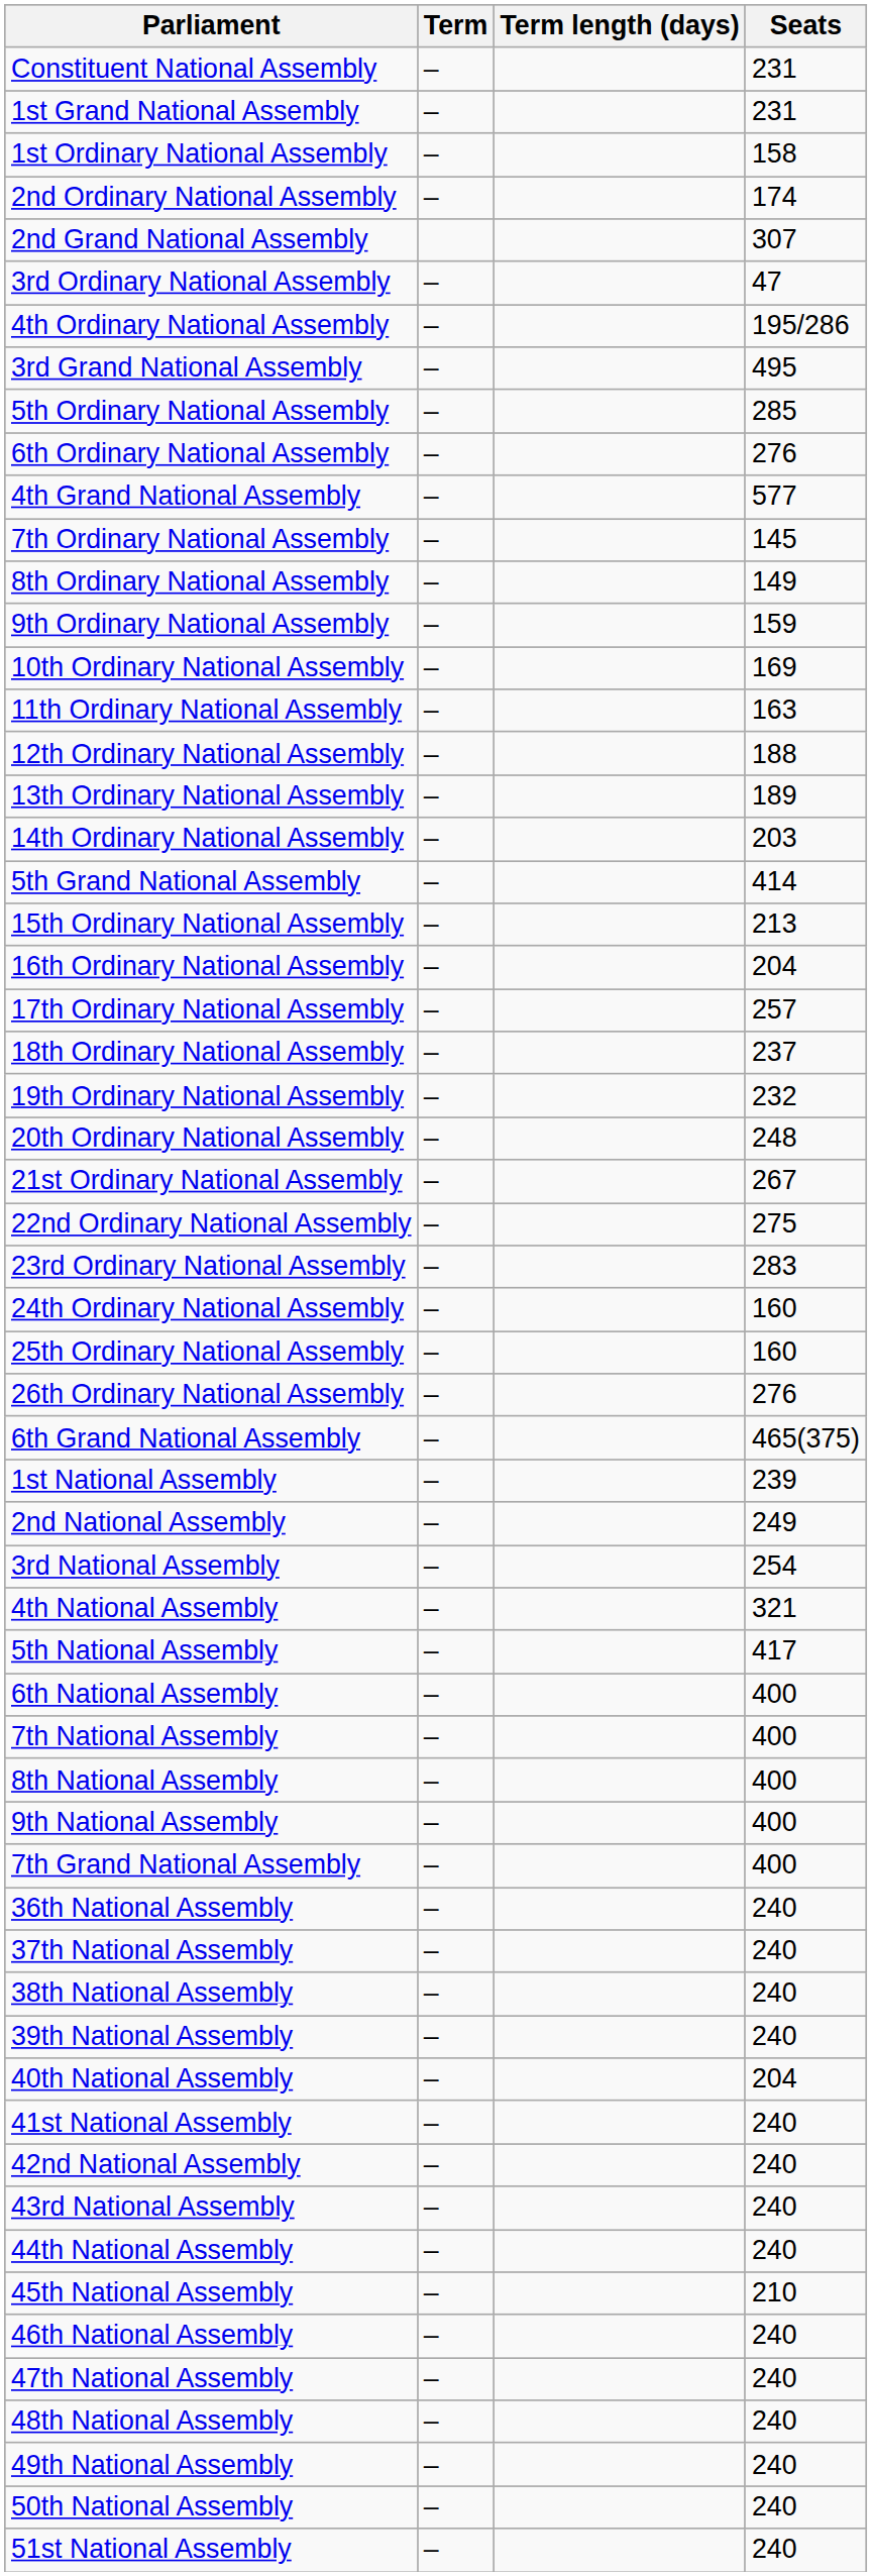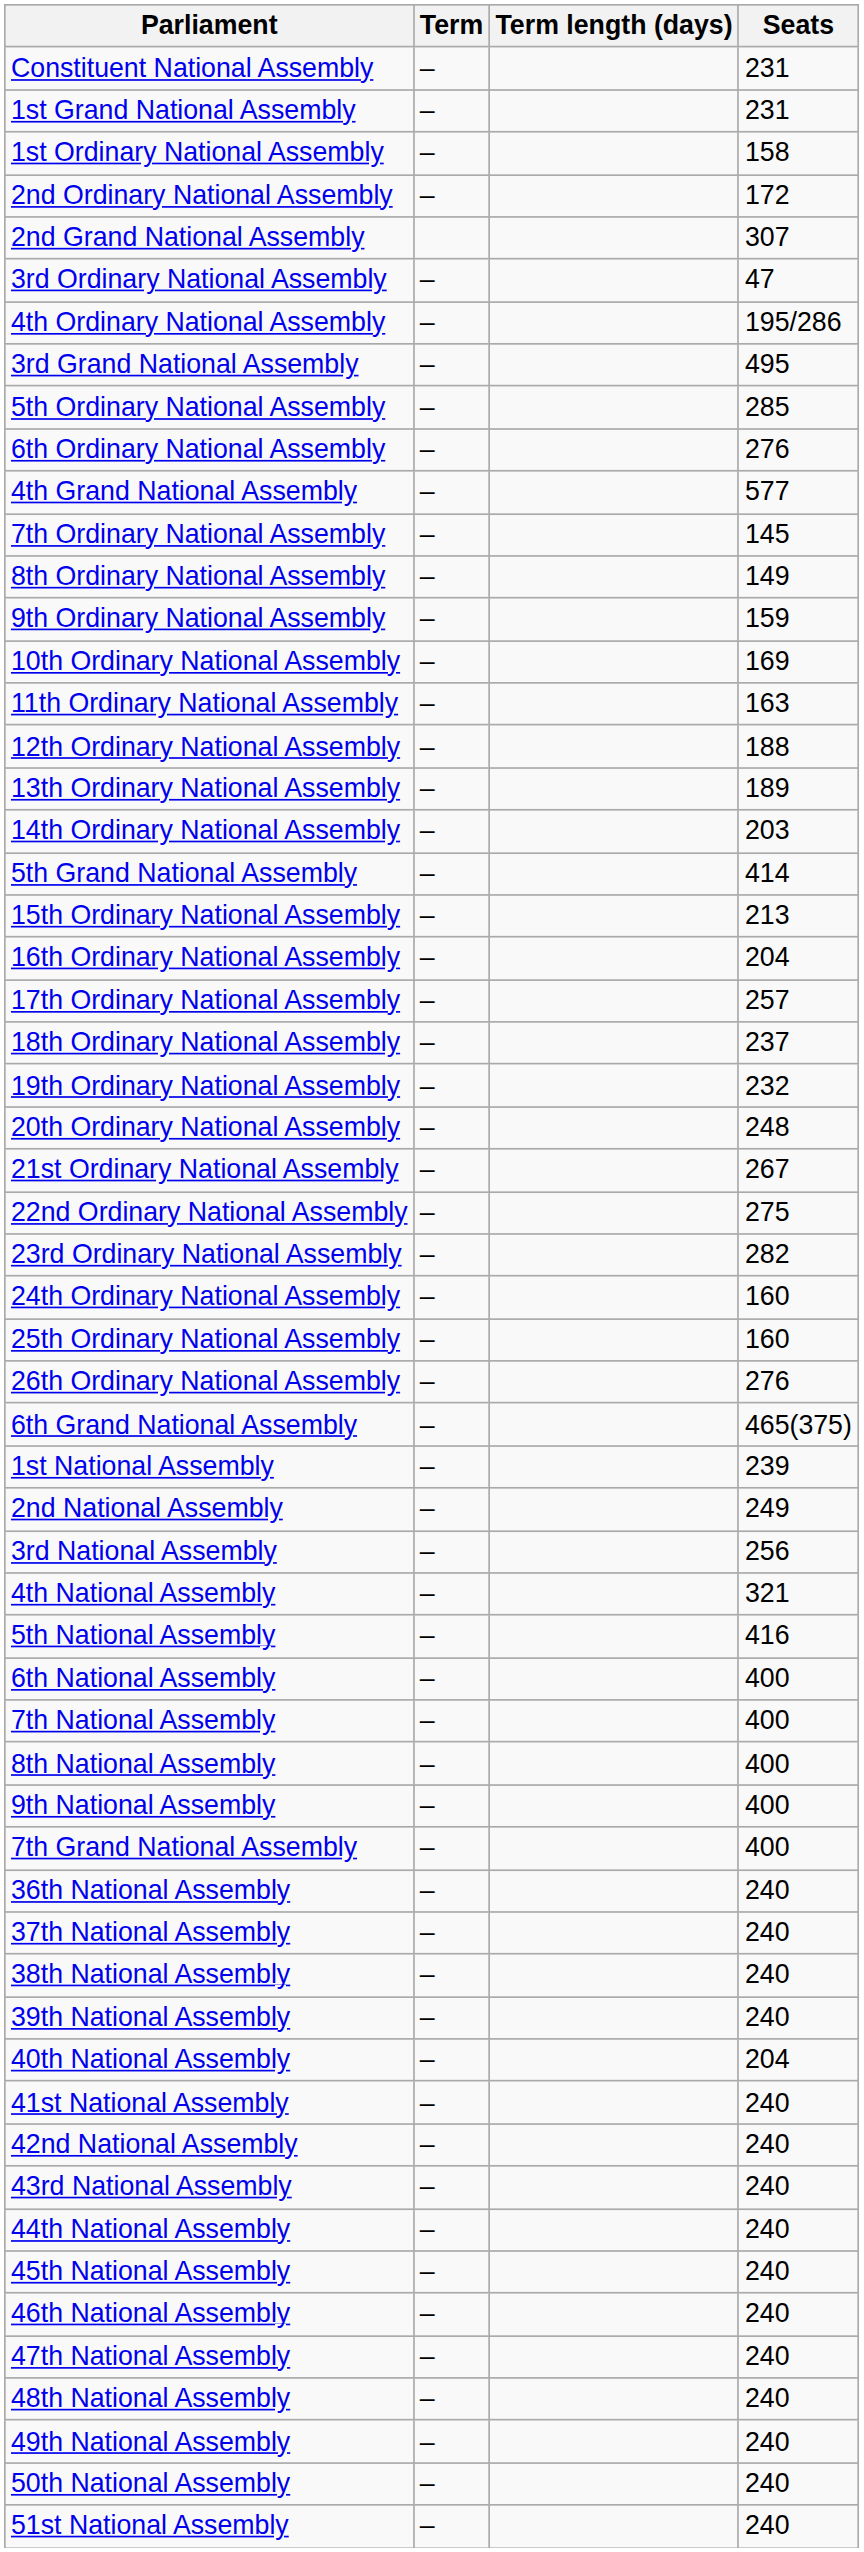2nd Ordinary National Assembly | Seats: 174 -> 172
23rd Ordinary National Assembly | Seats: 283 -> 282
3rd National Assembly | Seats: 254 -> 256
5th National Assembly | Seats: 417 -> 416
45th National Assembly | Seats: 210 -> 240
